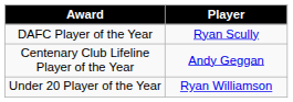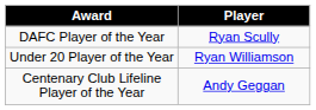rows swapped: Centenary Club Lifeline Player of the Year <-> Under 20 Player of the Year
